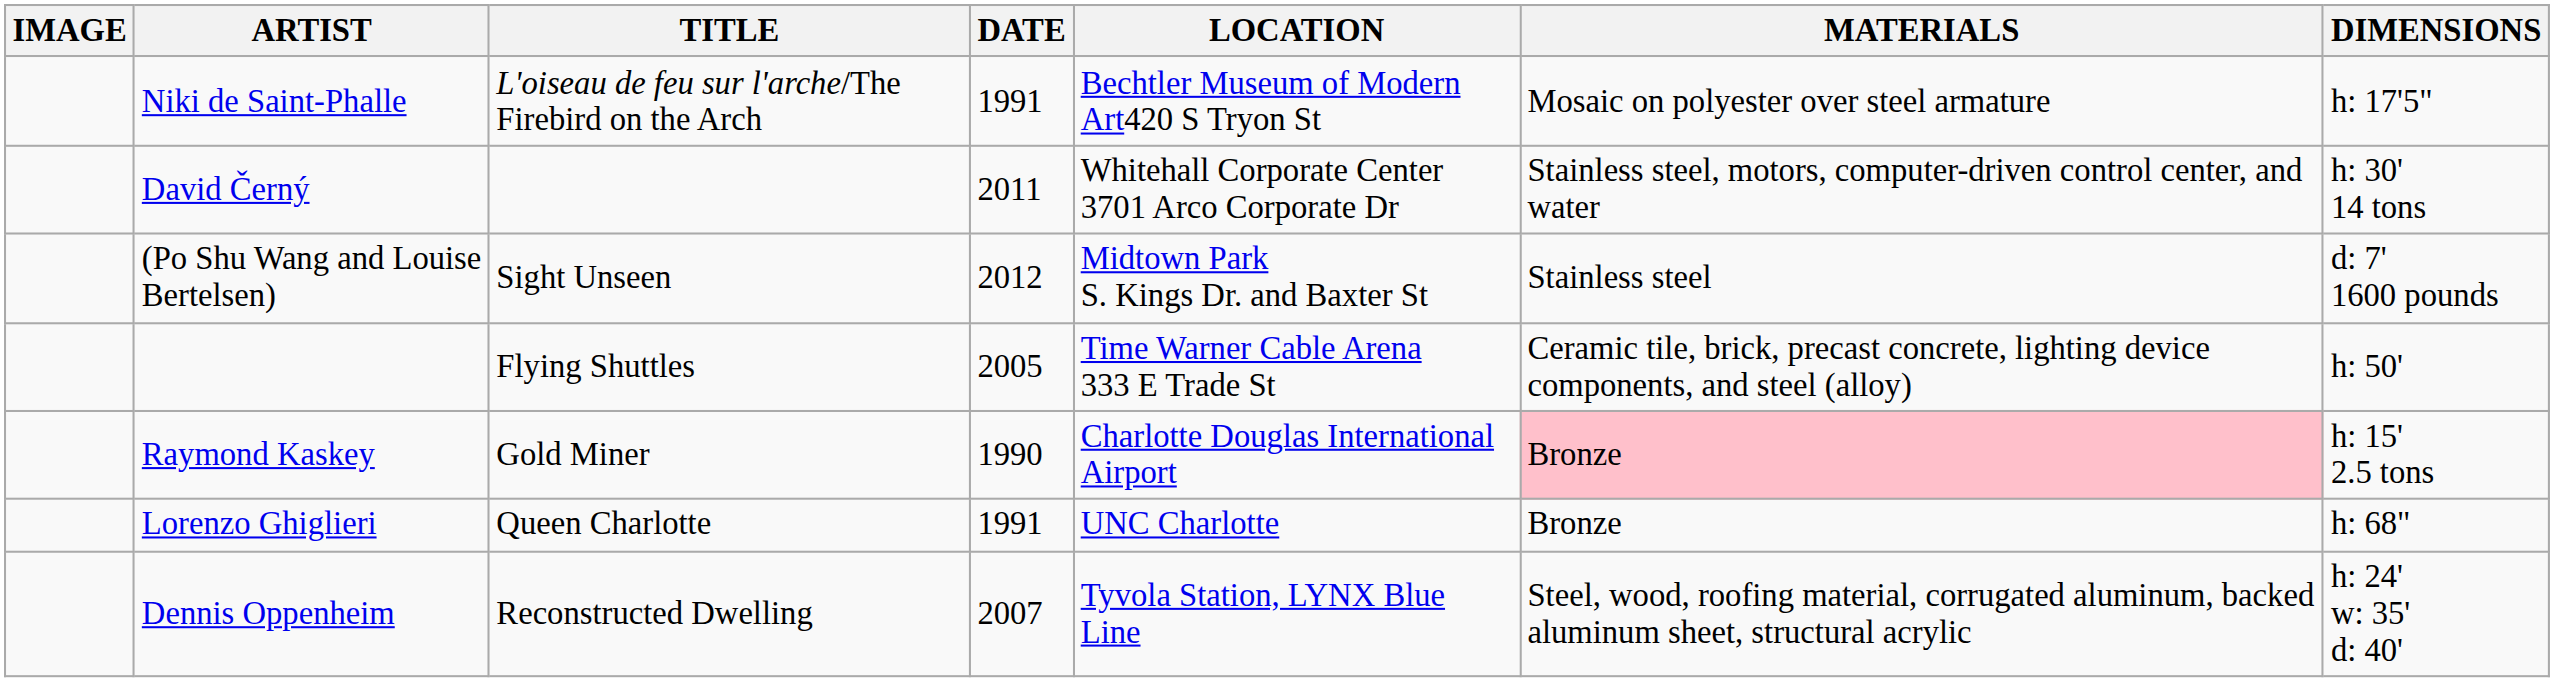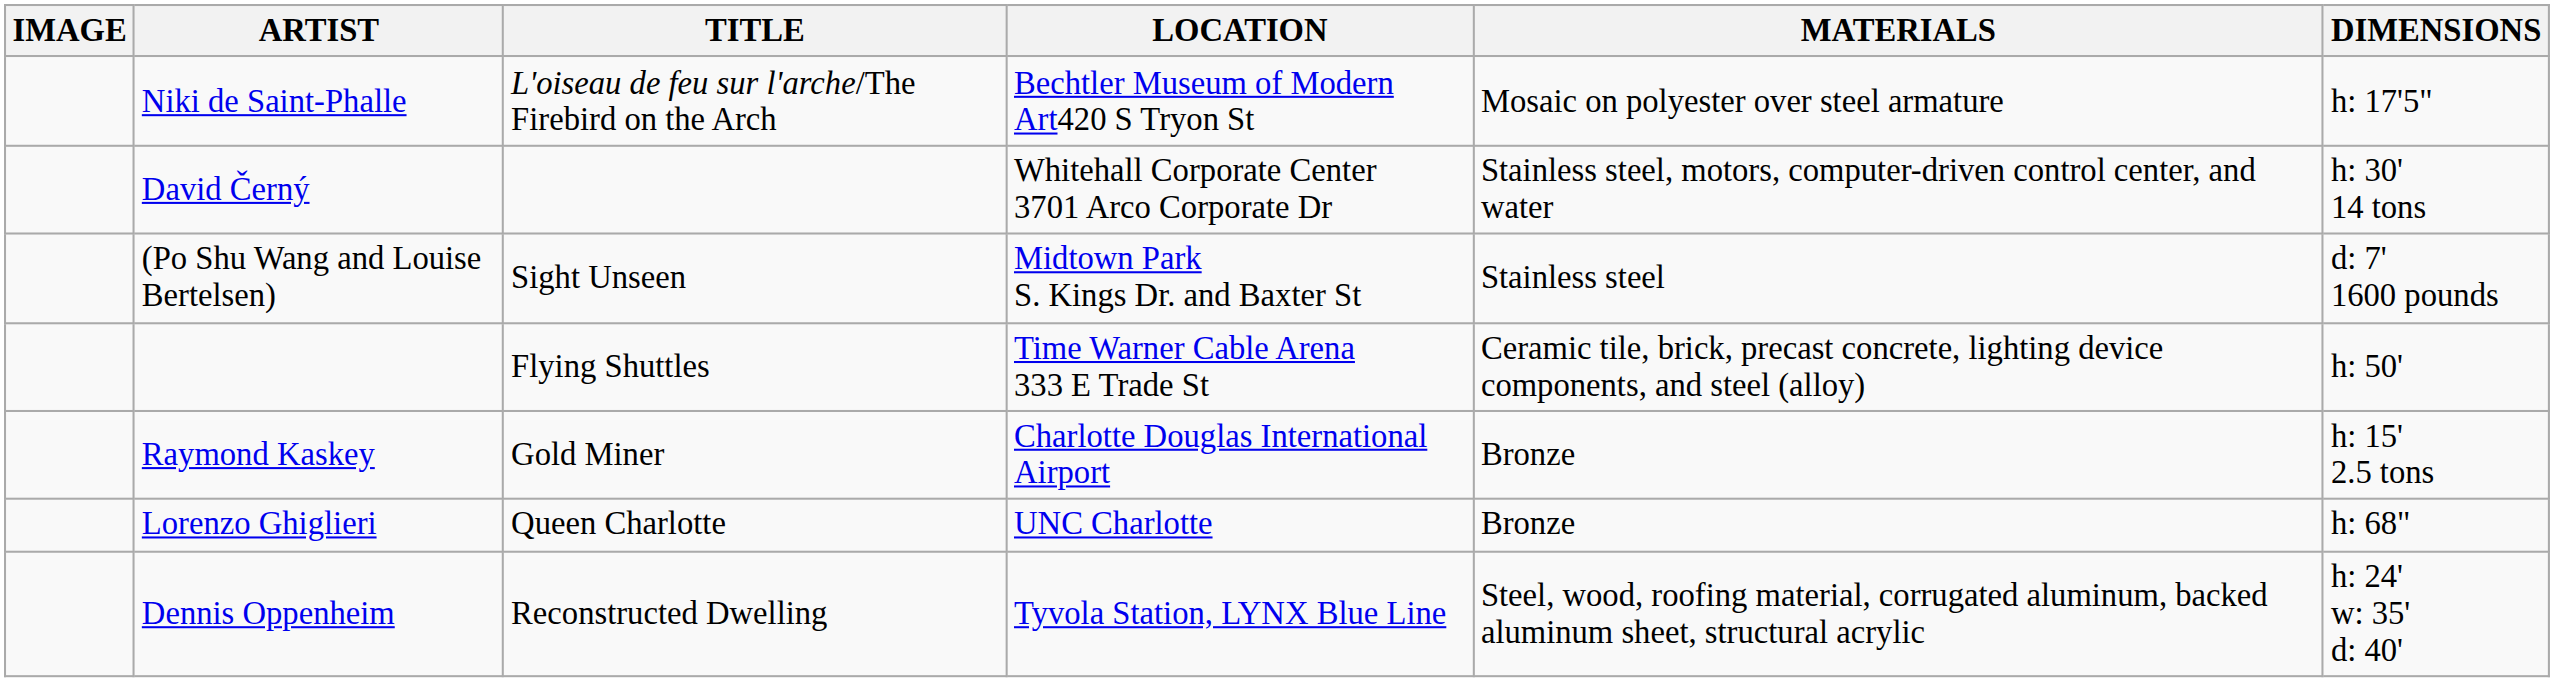- column: DATE | 1991 | 2011 | 2012 | 2005 | 1990 | 1991 | 2007
Raymond Kaskey | MATERIALS: pink background -> no background
